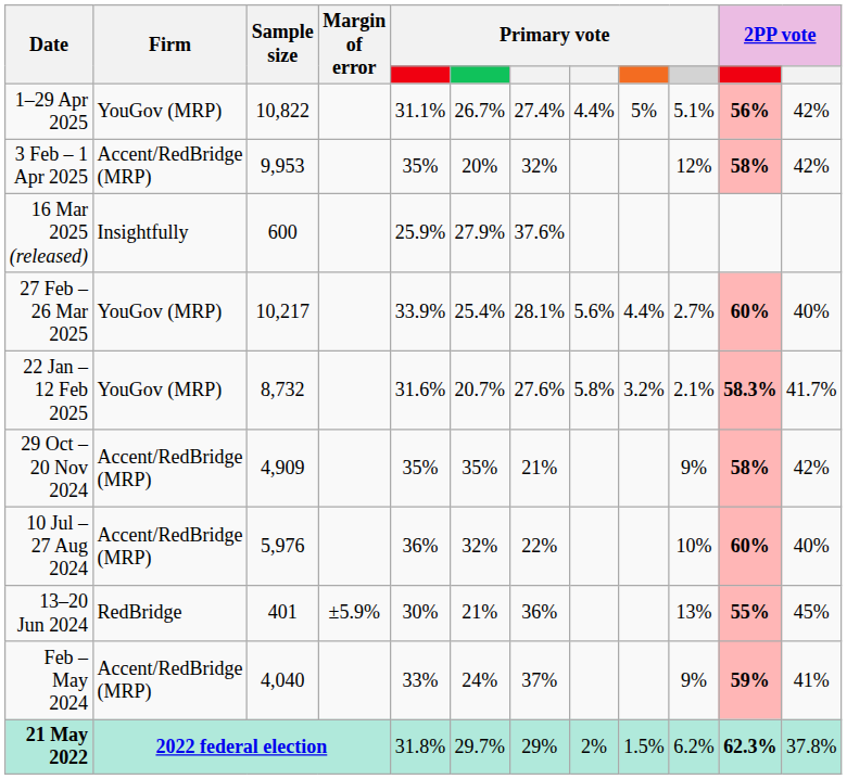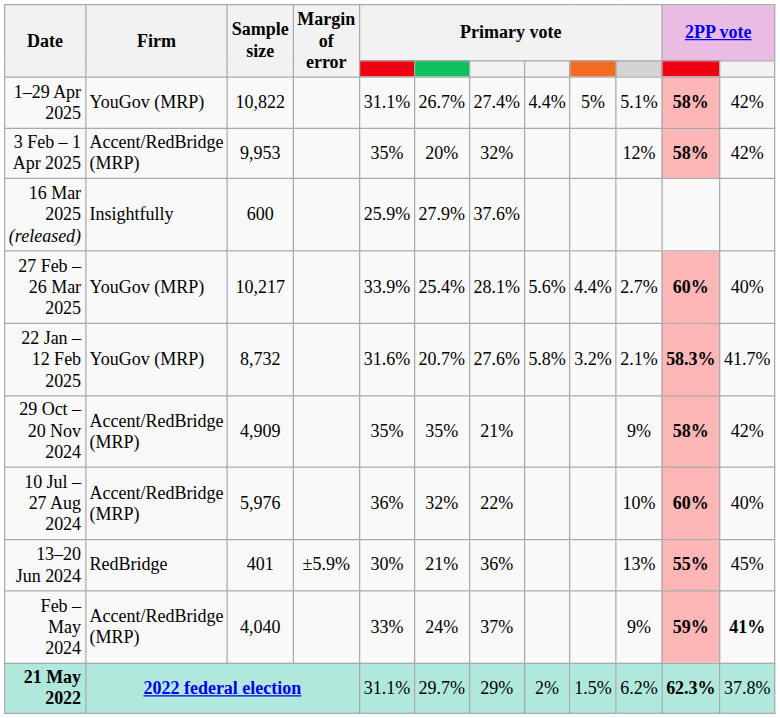1–29 Apr 2025 | column 11: 56% -> 58%
Feb – May 2024 | column 12: normal -> bold
21 May 2022 | column 5: 31.8% -> 31.1%
